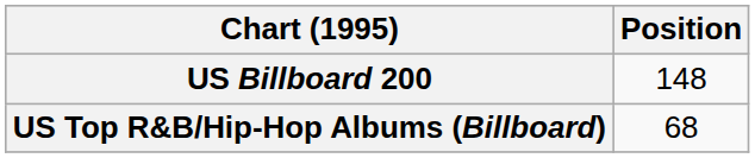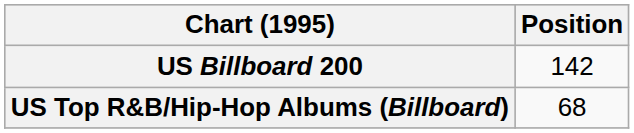US Billboard 200 | Position: 148 -> 142
